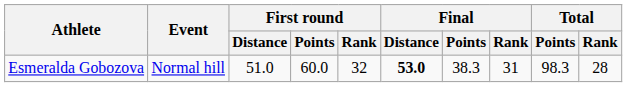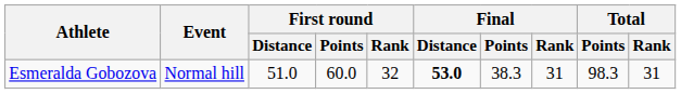Esmeralda Gobozova | Total / Rank: 28 -> 31
